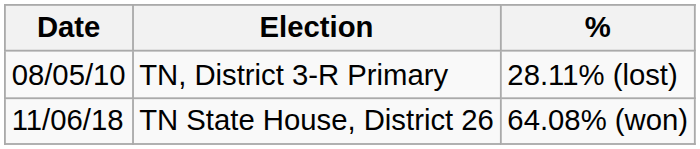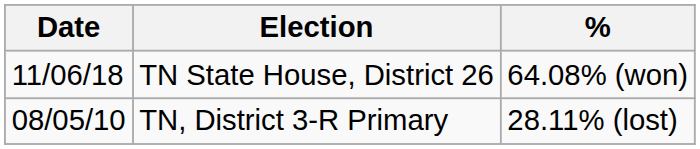rows swapped: TN, District 3-R Primary <-> TN State House, District 26
